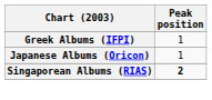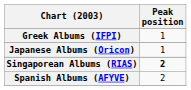+ row: Spanish Albums (AFYVE) | 2
